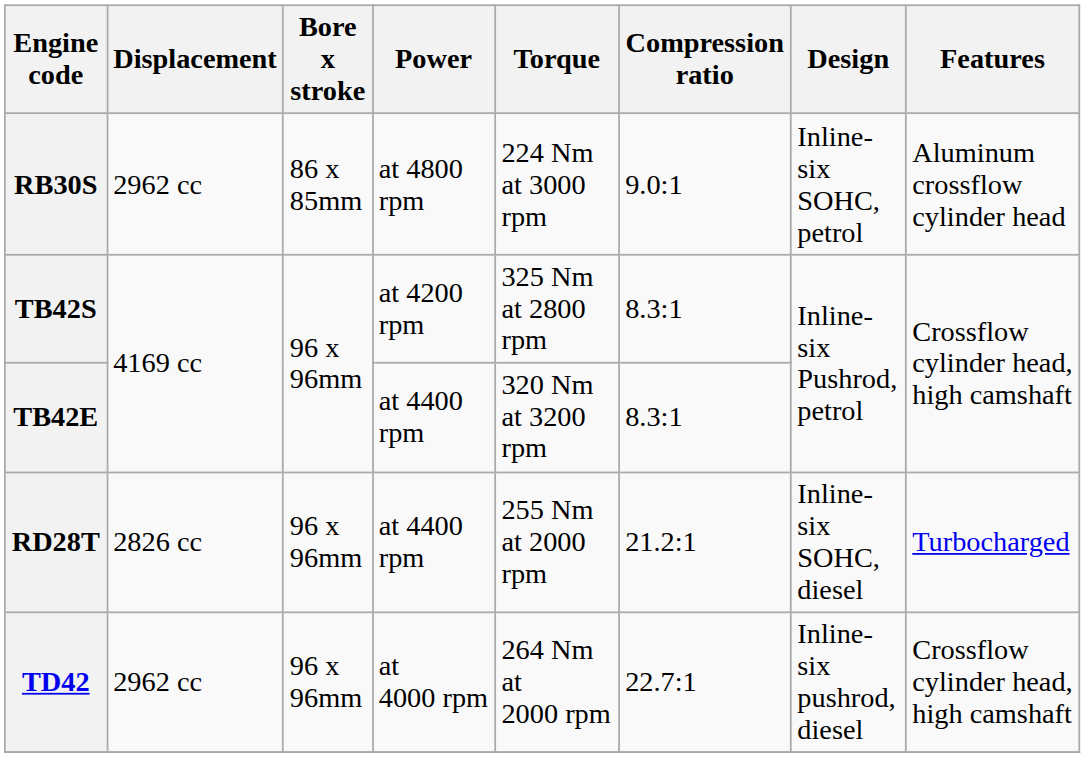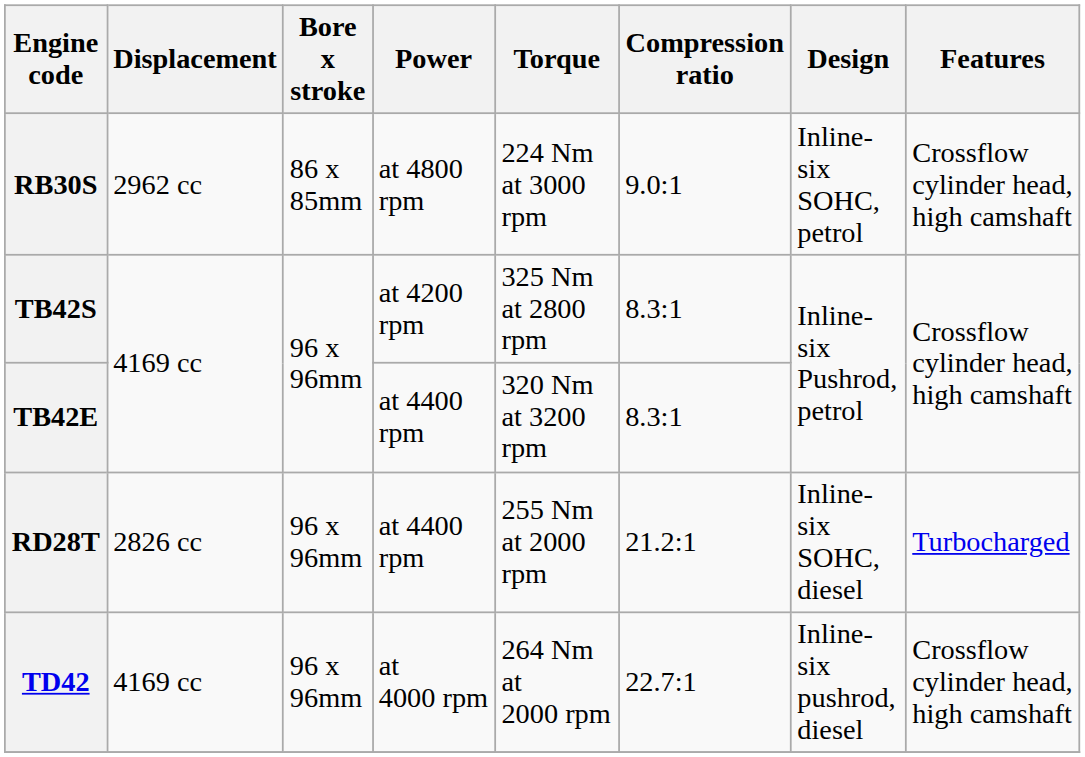RB30S | Features: Aluminum crossflow cylinder head -> Crossflow cylinder head, high camshaft
TD42 | Displacement: 2962 cc -> 4169 cc
